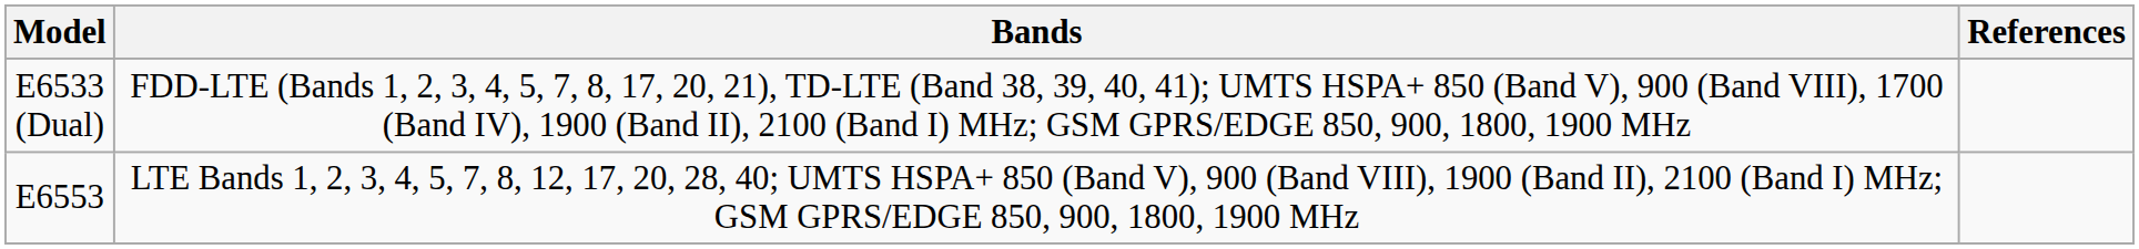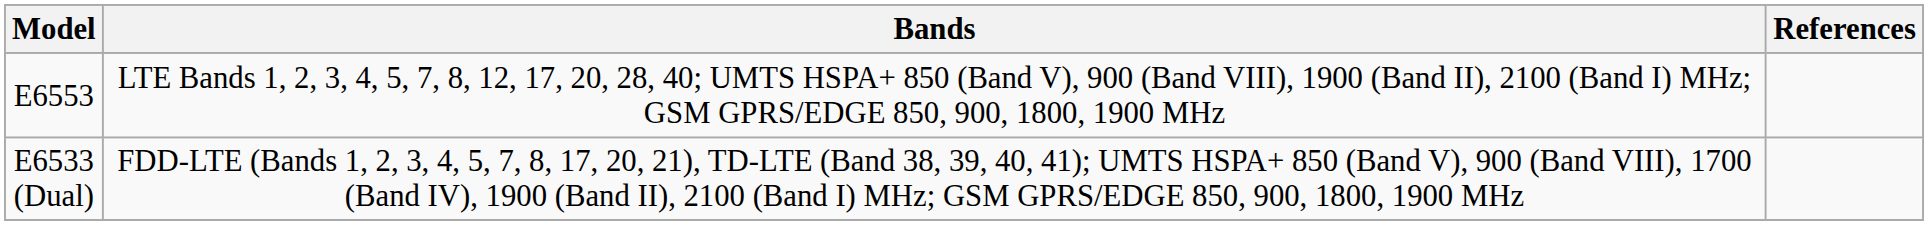rows swapped: E6533 (Dual) <-> E6553
